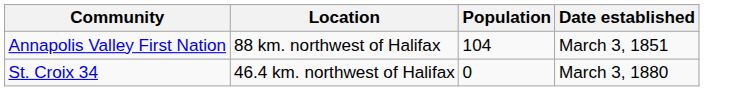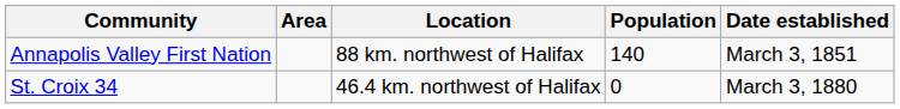+ column: Area
Annapolis Valley First Nation | Population: 104 -> 140
